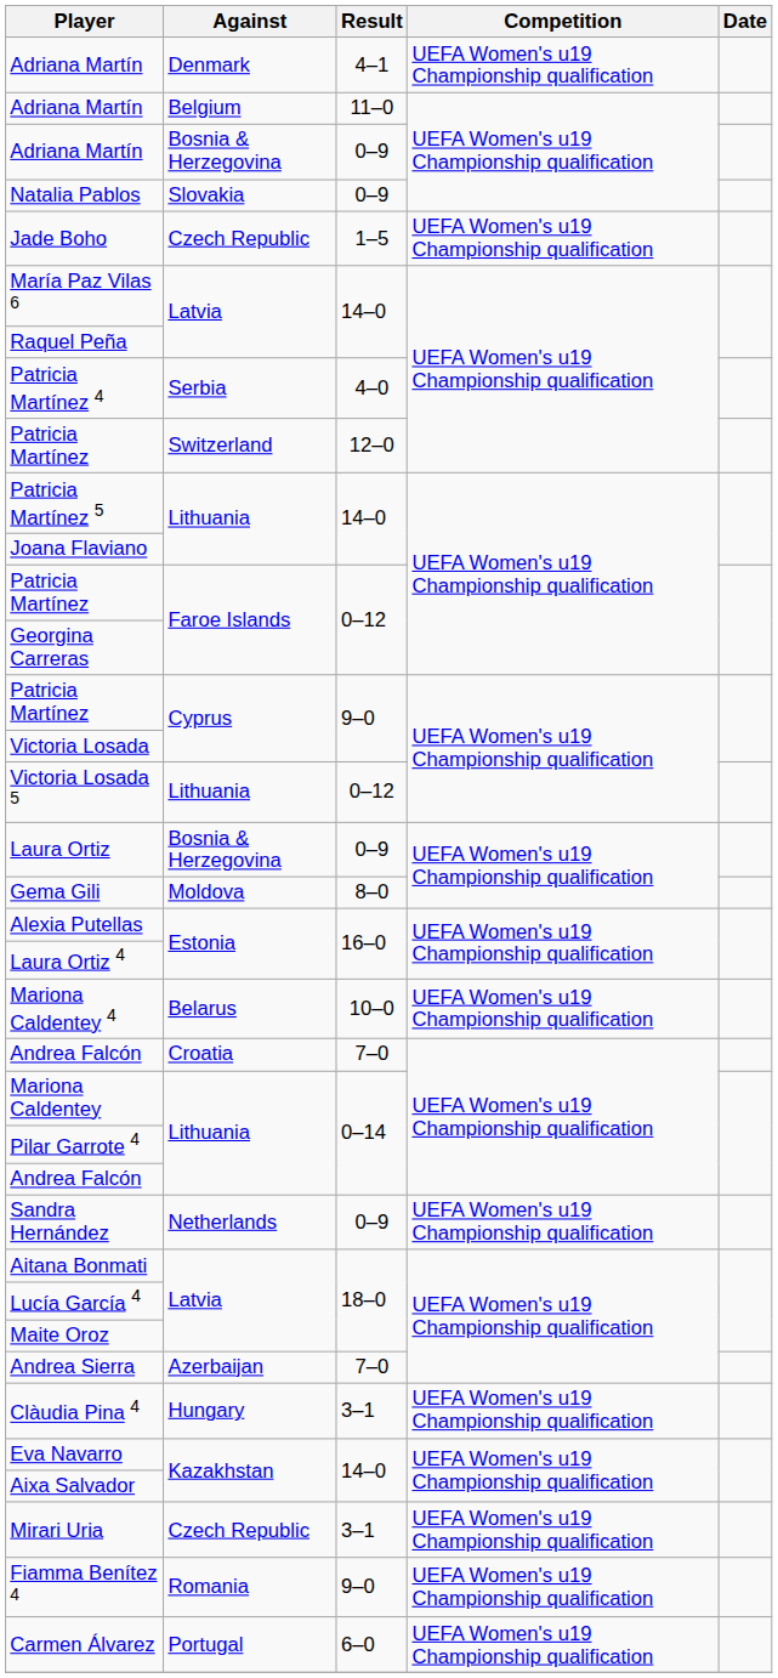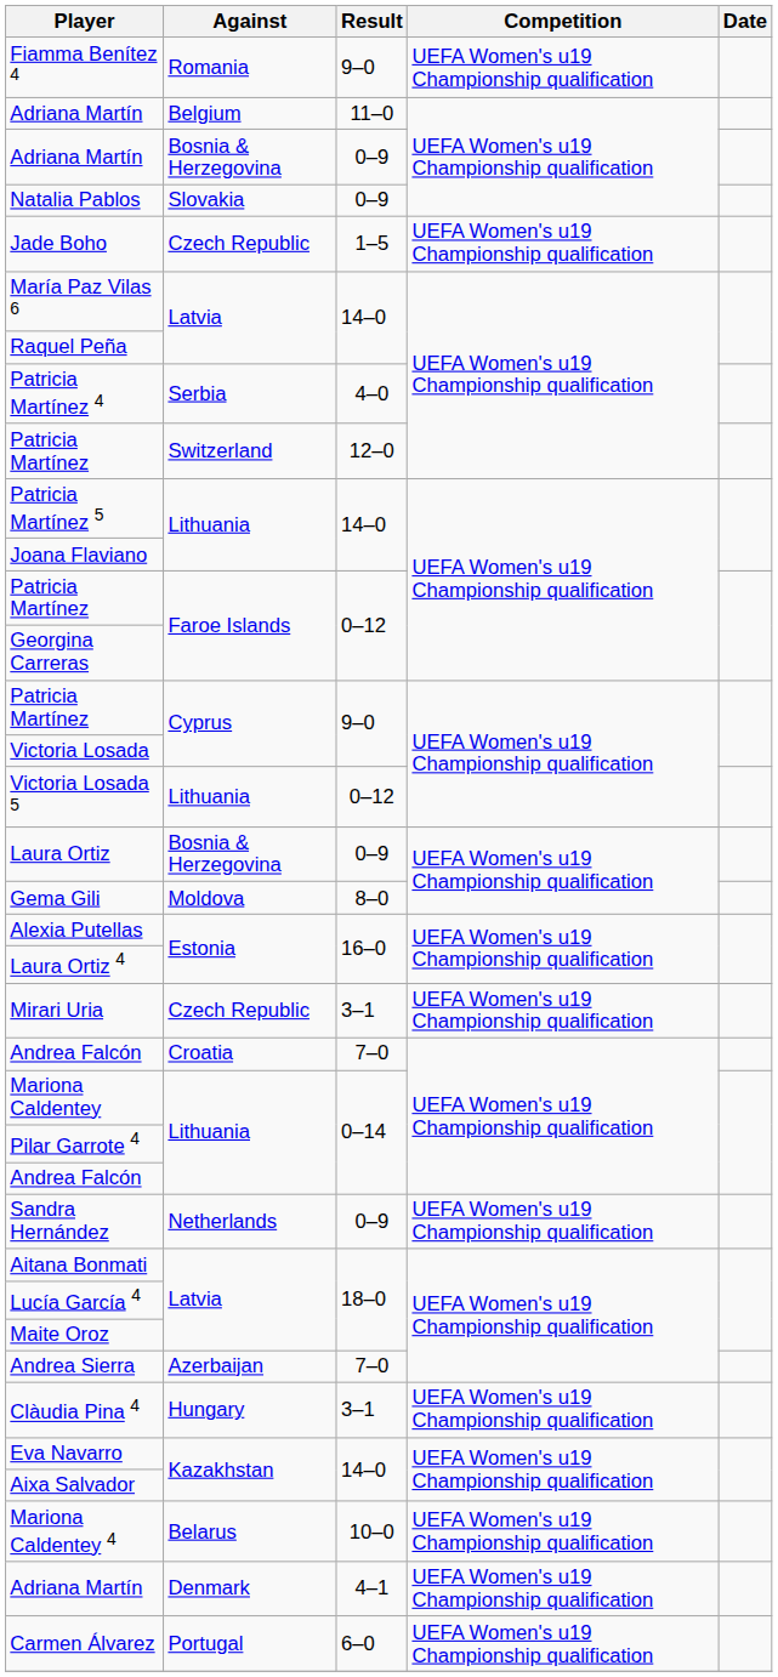rows swapped: Adriana Martín / Denmark <-> Fiamma Benítez 4
rows swapped: Mariona Caldentey 4 <-> Mirari Uria
